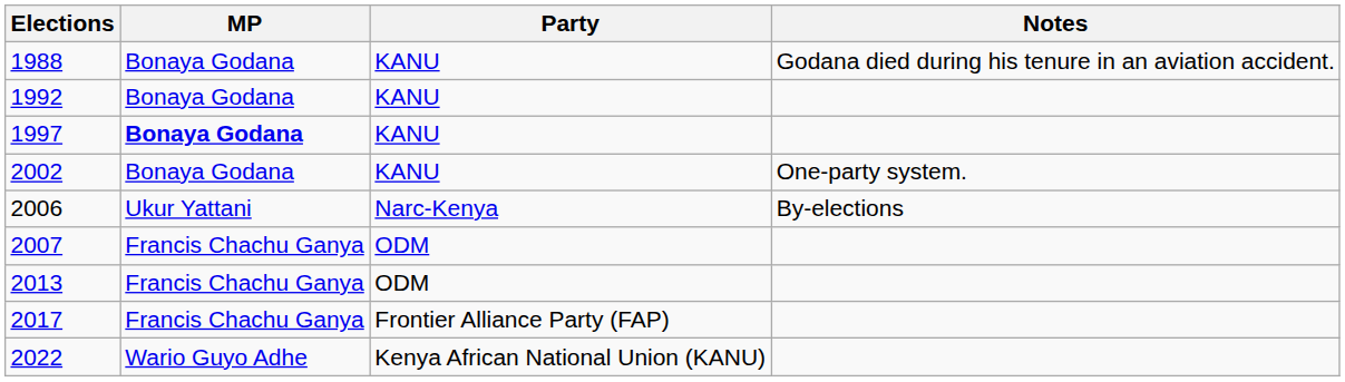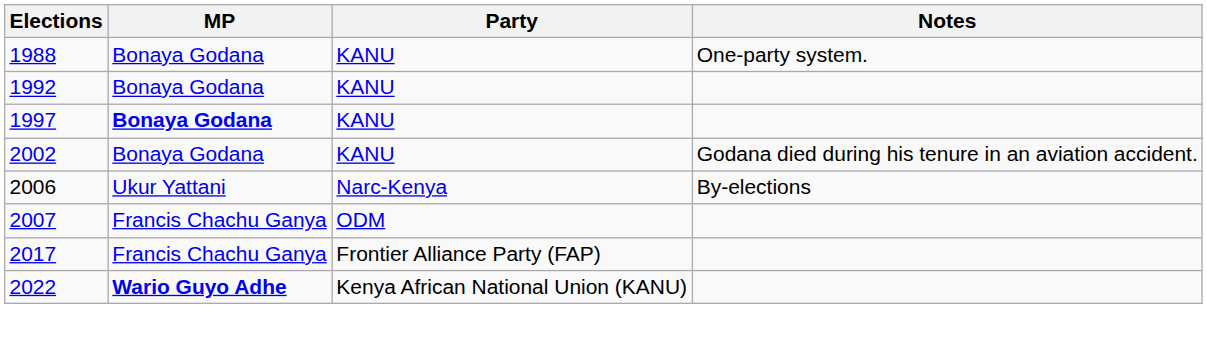1988 | Notes: Godana died during his tenure in an aviation accident. -> One-party system.
2002 | Notes: One-party system. -> Godana died during his tenure in an aviation accident.
- row: 2013 | Francis Chachu Ganya | ODM
2022 | MP: normal -> bold
